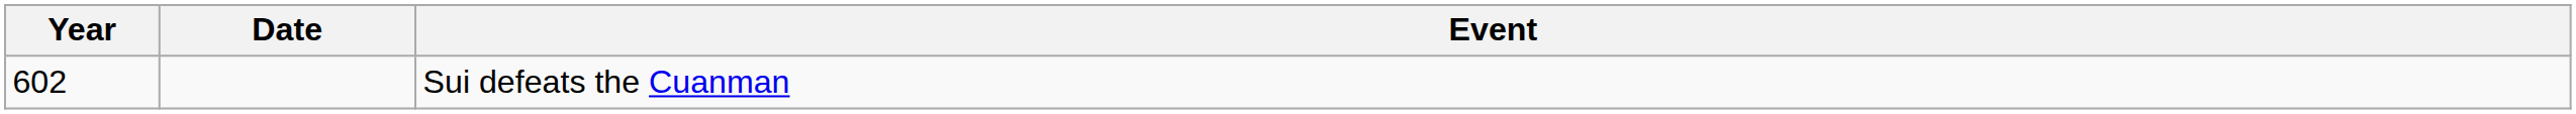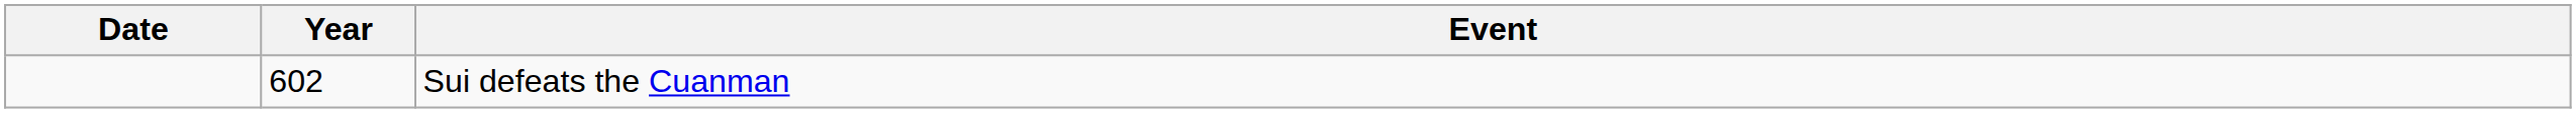columns swapped: Year <-> Date
